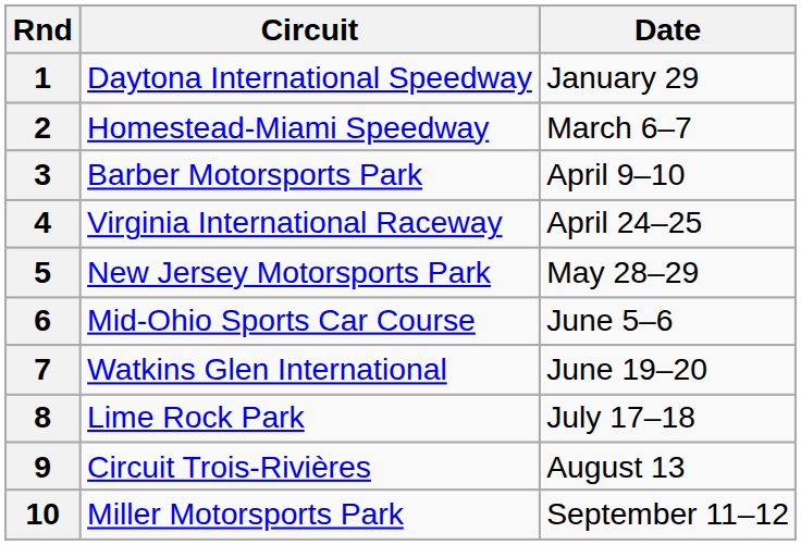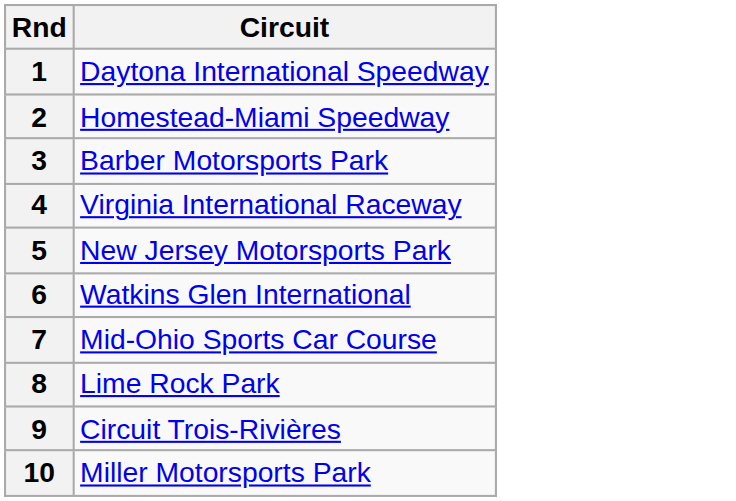- column: Date | January 29 | March 6–7 | April 9–10 | April 24–25 | May 28–29 | June 5–6 | June 19–20 | July 17–18 | August 13 | September 11–12
6 | Circuit: Mid-Ohio Sports Car Course -> Watkins Glen International
7 | Circuit: Watkins Glen International -> Mid-Ohio Sports Car Course
